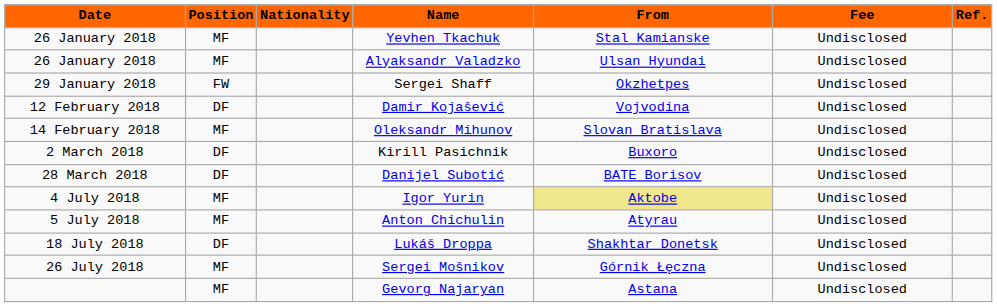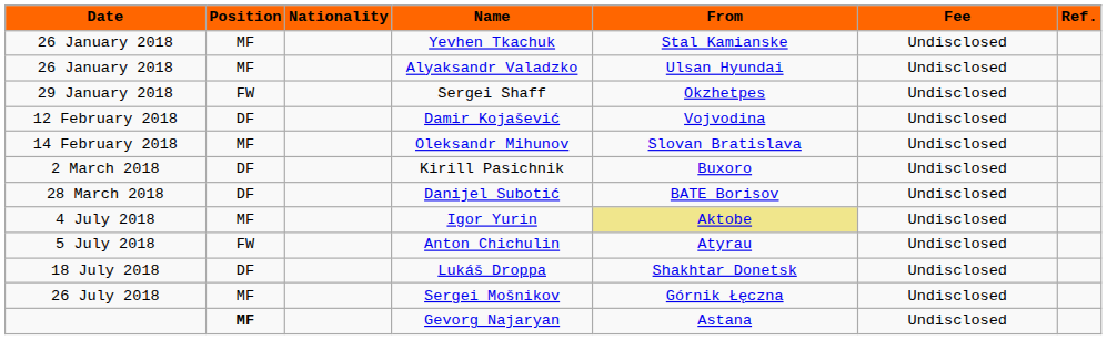Anton Chichulin | Position: MF -> FW
Gevorg Najaryan | Position: normal -> bold
